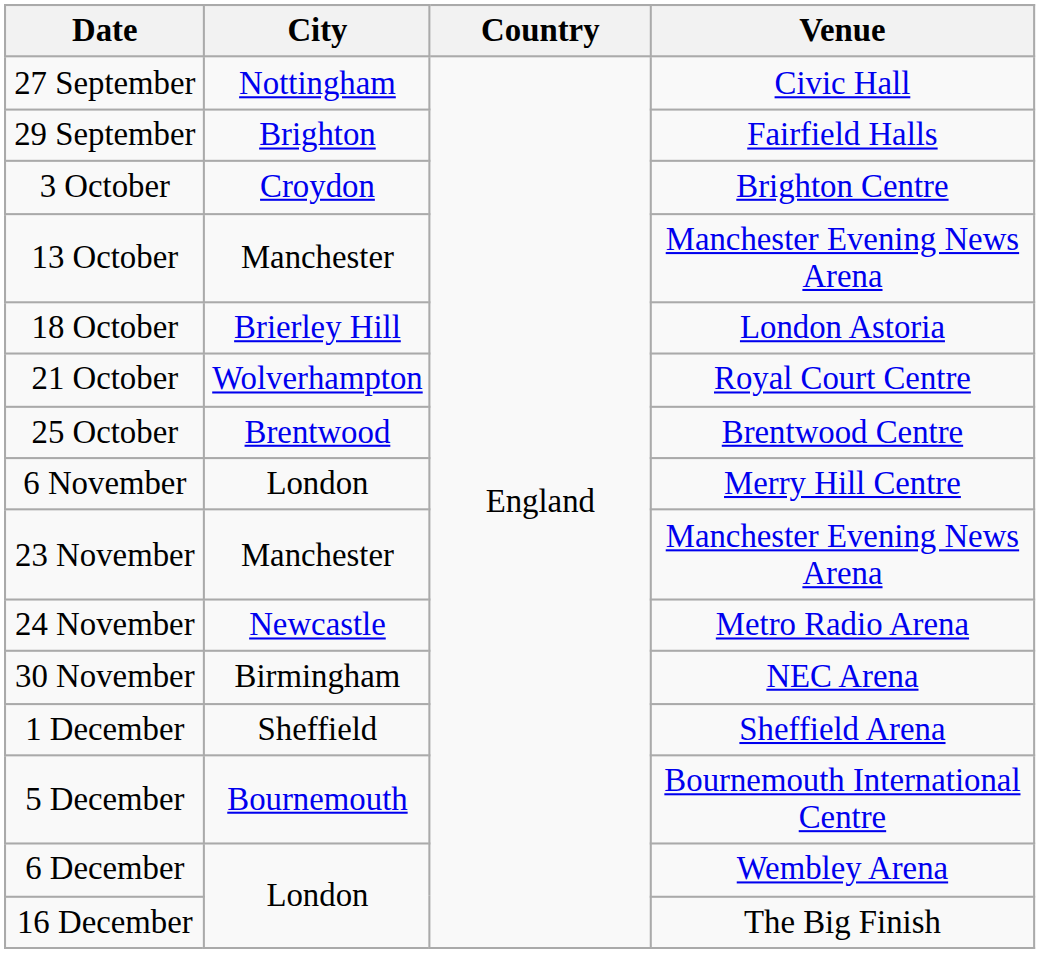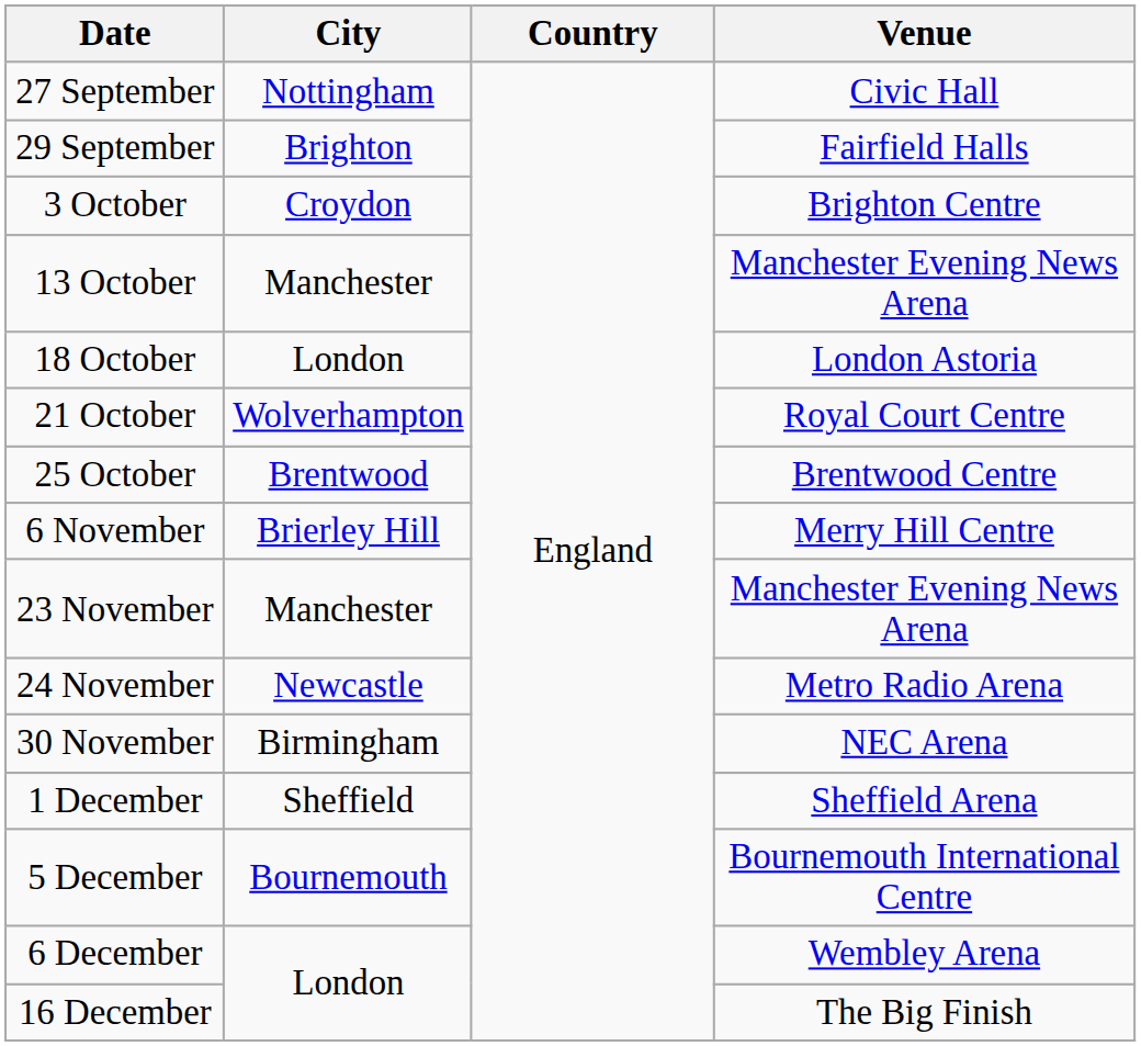18 October | City: Brierley Hill -> London
6 November | City: London -> Brierley Hill
